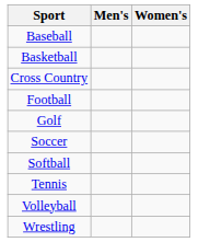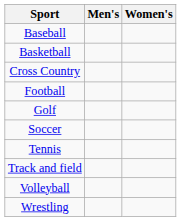- row: Softball
+ row: Track and field
